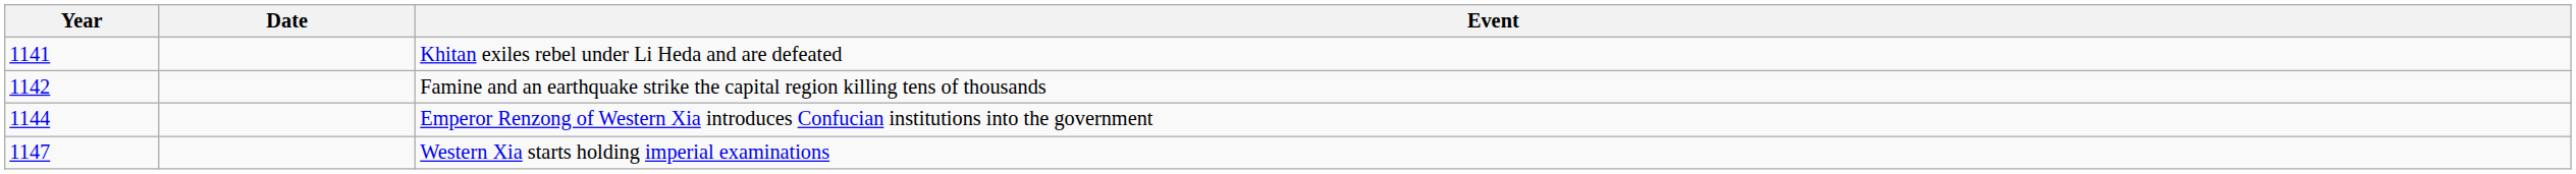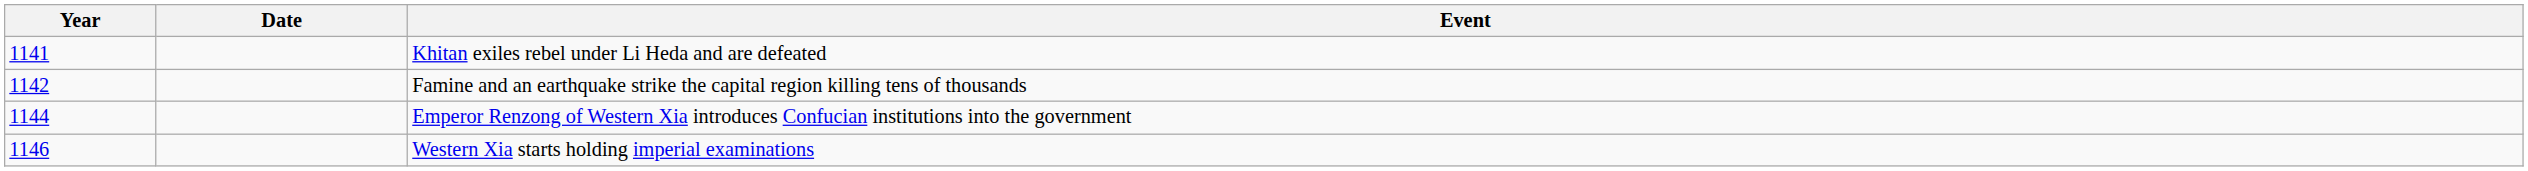Western Xia starts holding imperial examinations | Year: 1147 -> 1146
